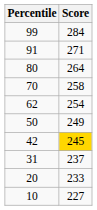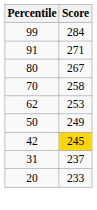80 | Score: 264 -> 267
62 | Score: 254 -> 253
- row: 10 | 227
